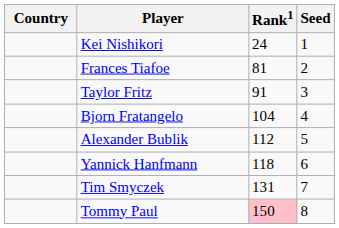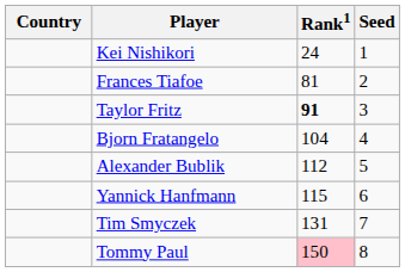Taylor Fritz | Rank1: normal -> bold
Yannick Hanfmann | Rank1: 118 -> 115
